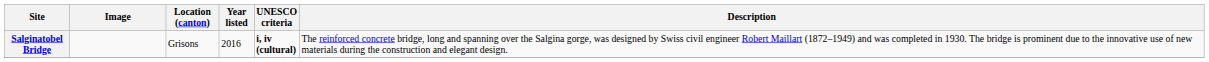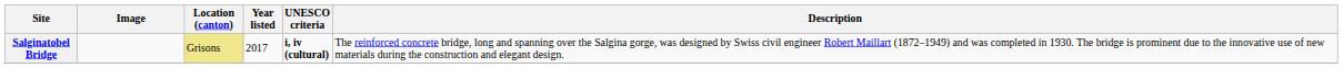Salginatobel Bridge | Location (canton): no background -> khaki background
Salginatobel Bridge | Year listed: 2016 -> 2017
